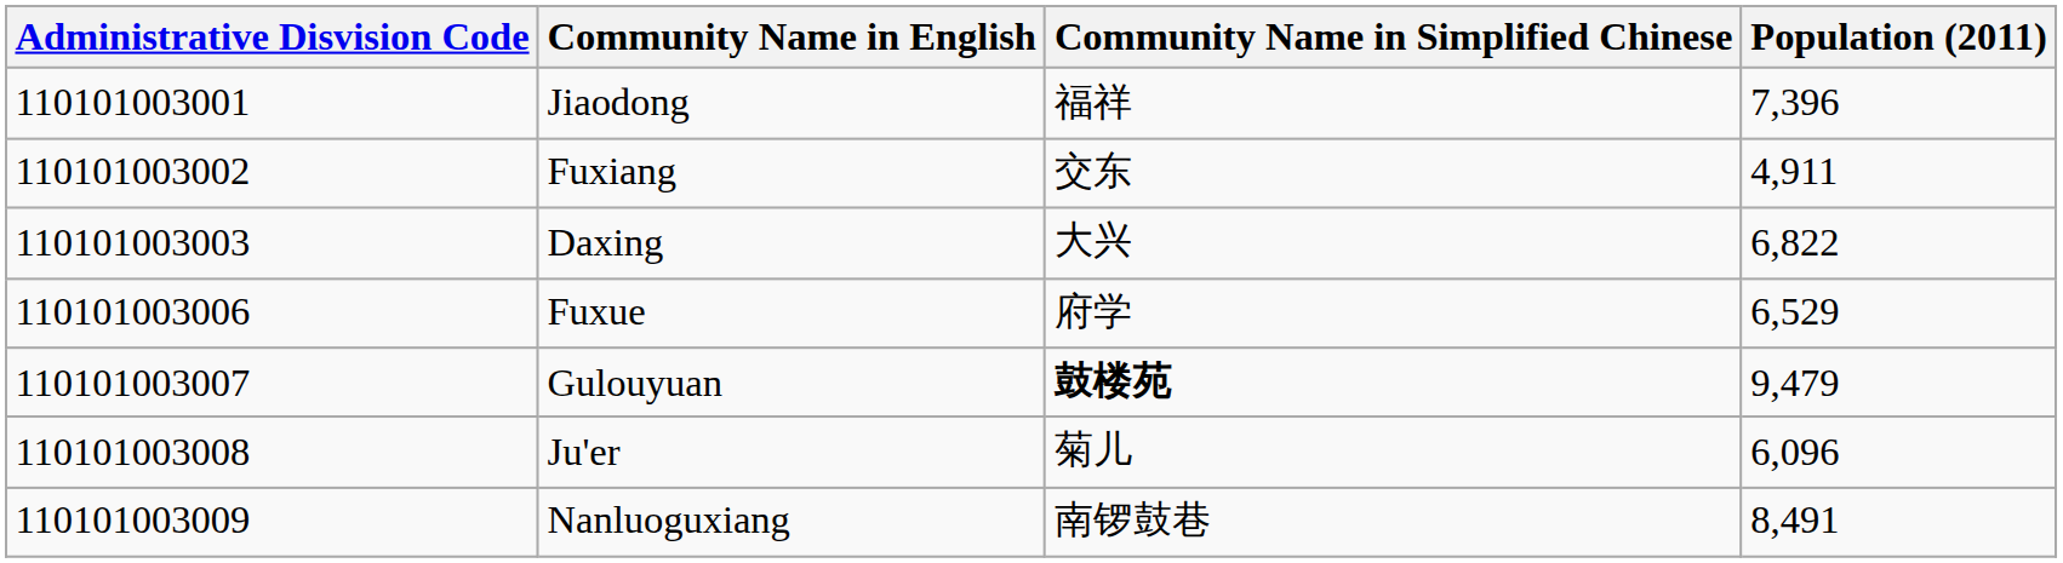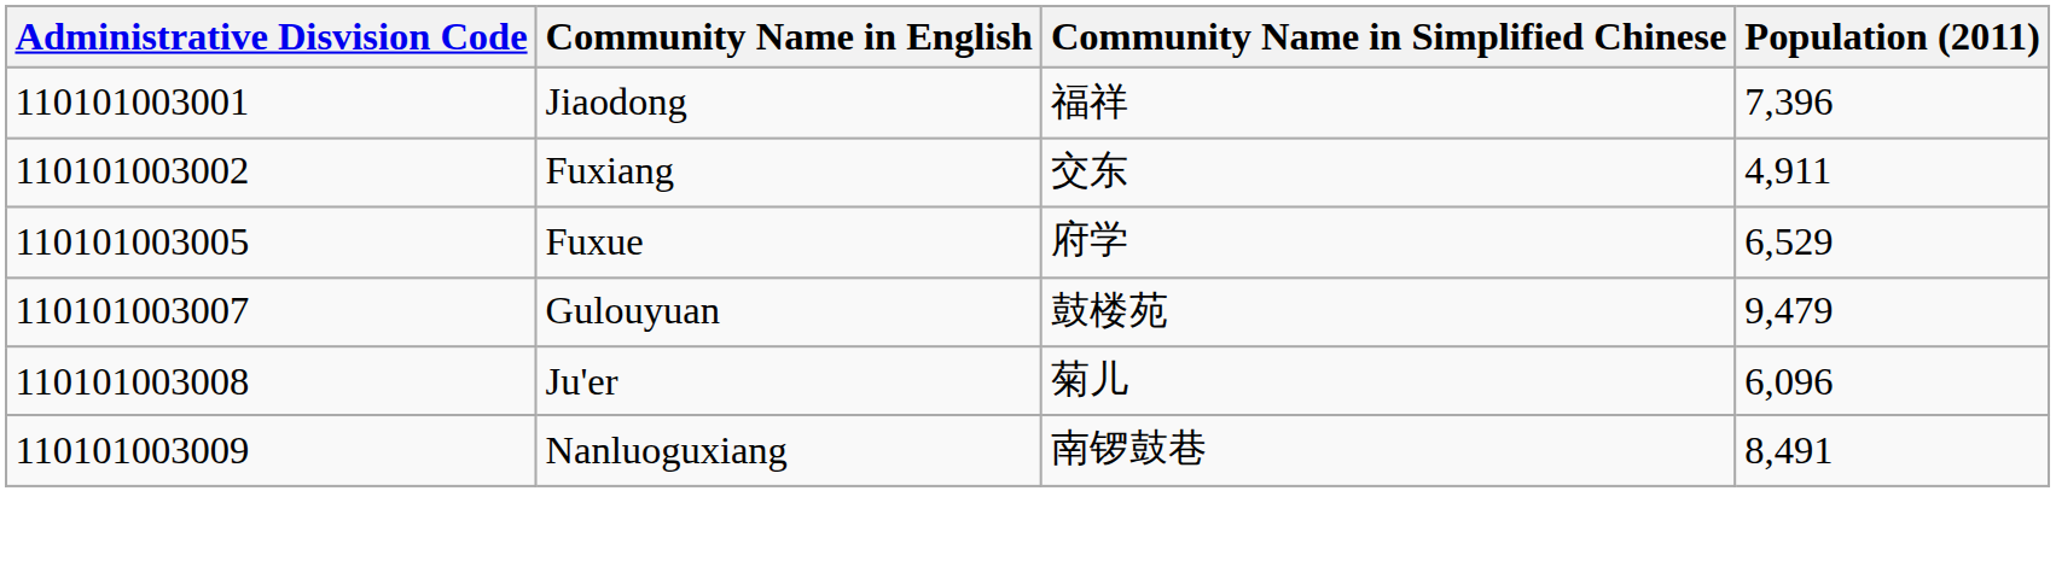- row: 110101003003 | Daxing | 大兴 | 6,822
Fuxue | Administrative Disvision Code: 110101003006 -> 110101003005
Gulouyuan | Community Name in Simplified Chinese: bold -> normal
